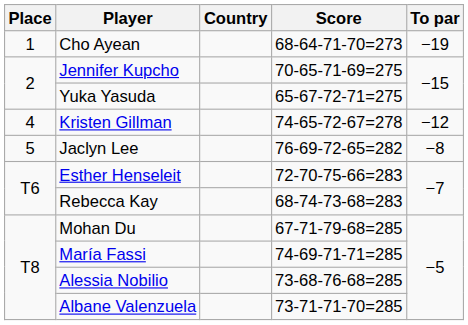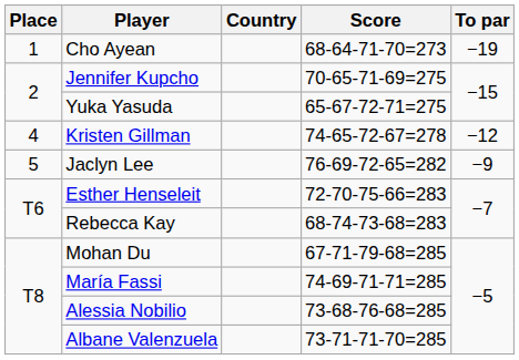Jaclyn Lee | To par: −8 -> −9
